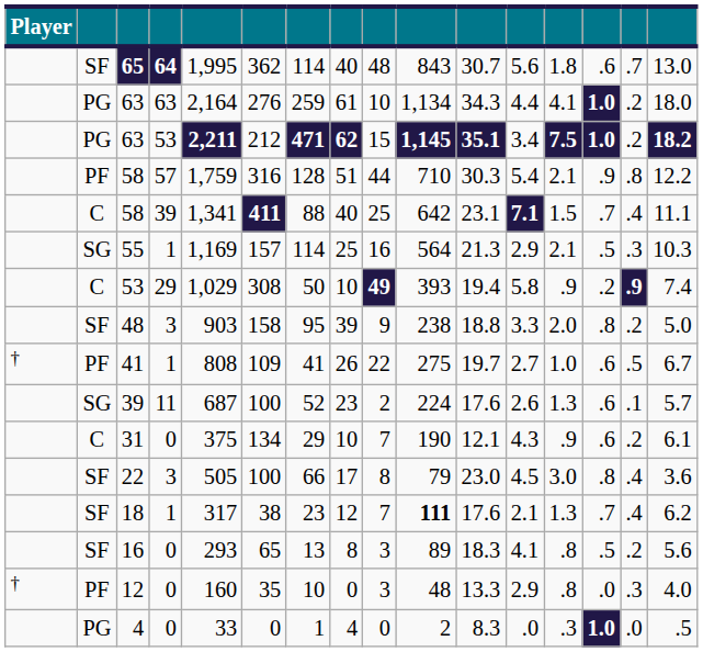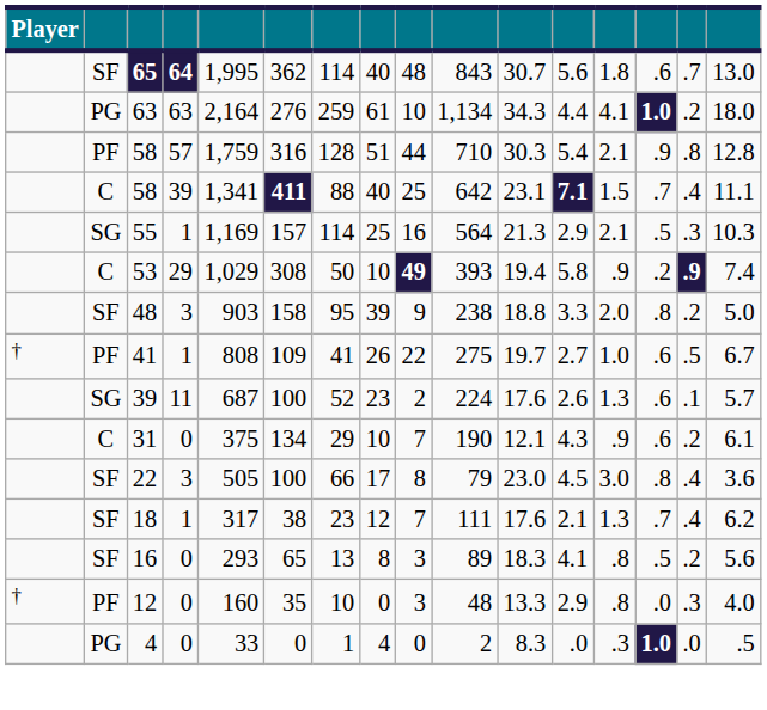- row: PG | 63 | 53 | 2,211 | 212 | 471 | 62 | 15 | 1,145 | 35.1 | 3.4 | 7.5 | 1.0 | .2 | 18.2
58 / 57 | column 16: 12.2 -> 12.8
18 | column 10: bold -> normal
